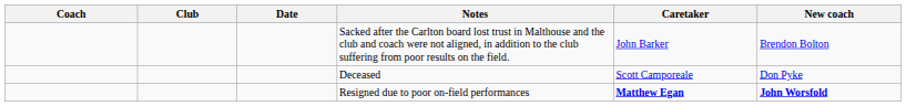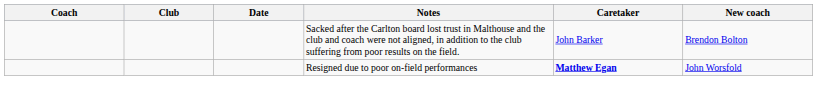- row: Deceased | Scott Camporeale | Don Pyke
Resigned due to poor on-field performances | New coach: bold -> normal
